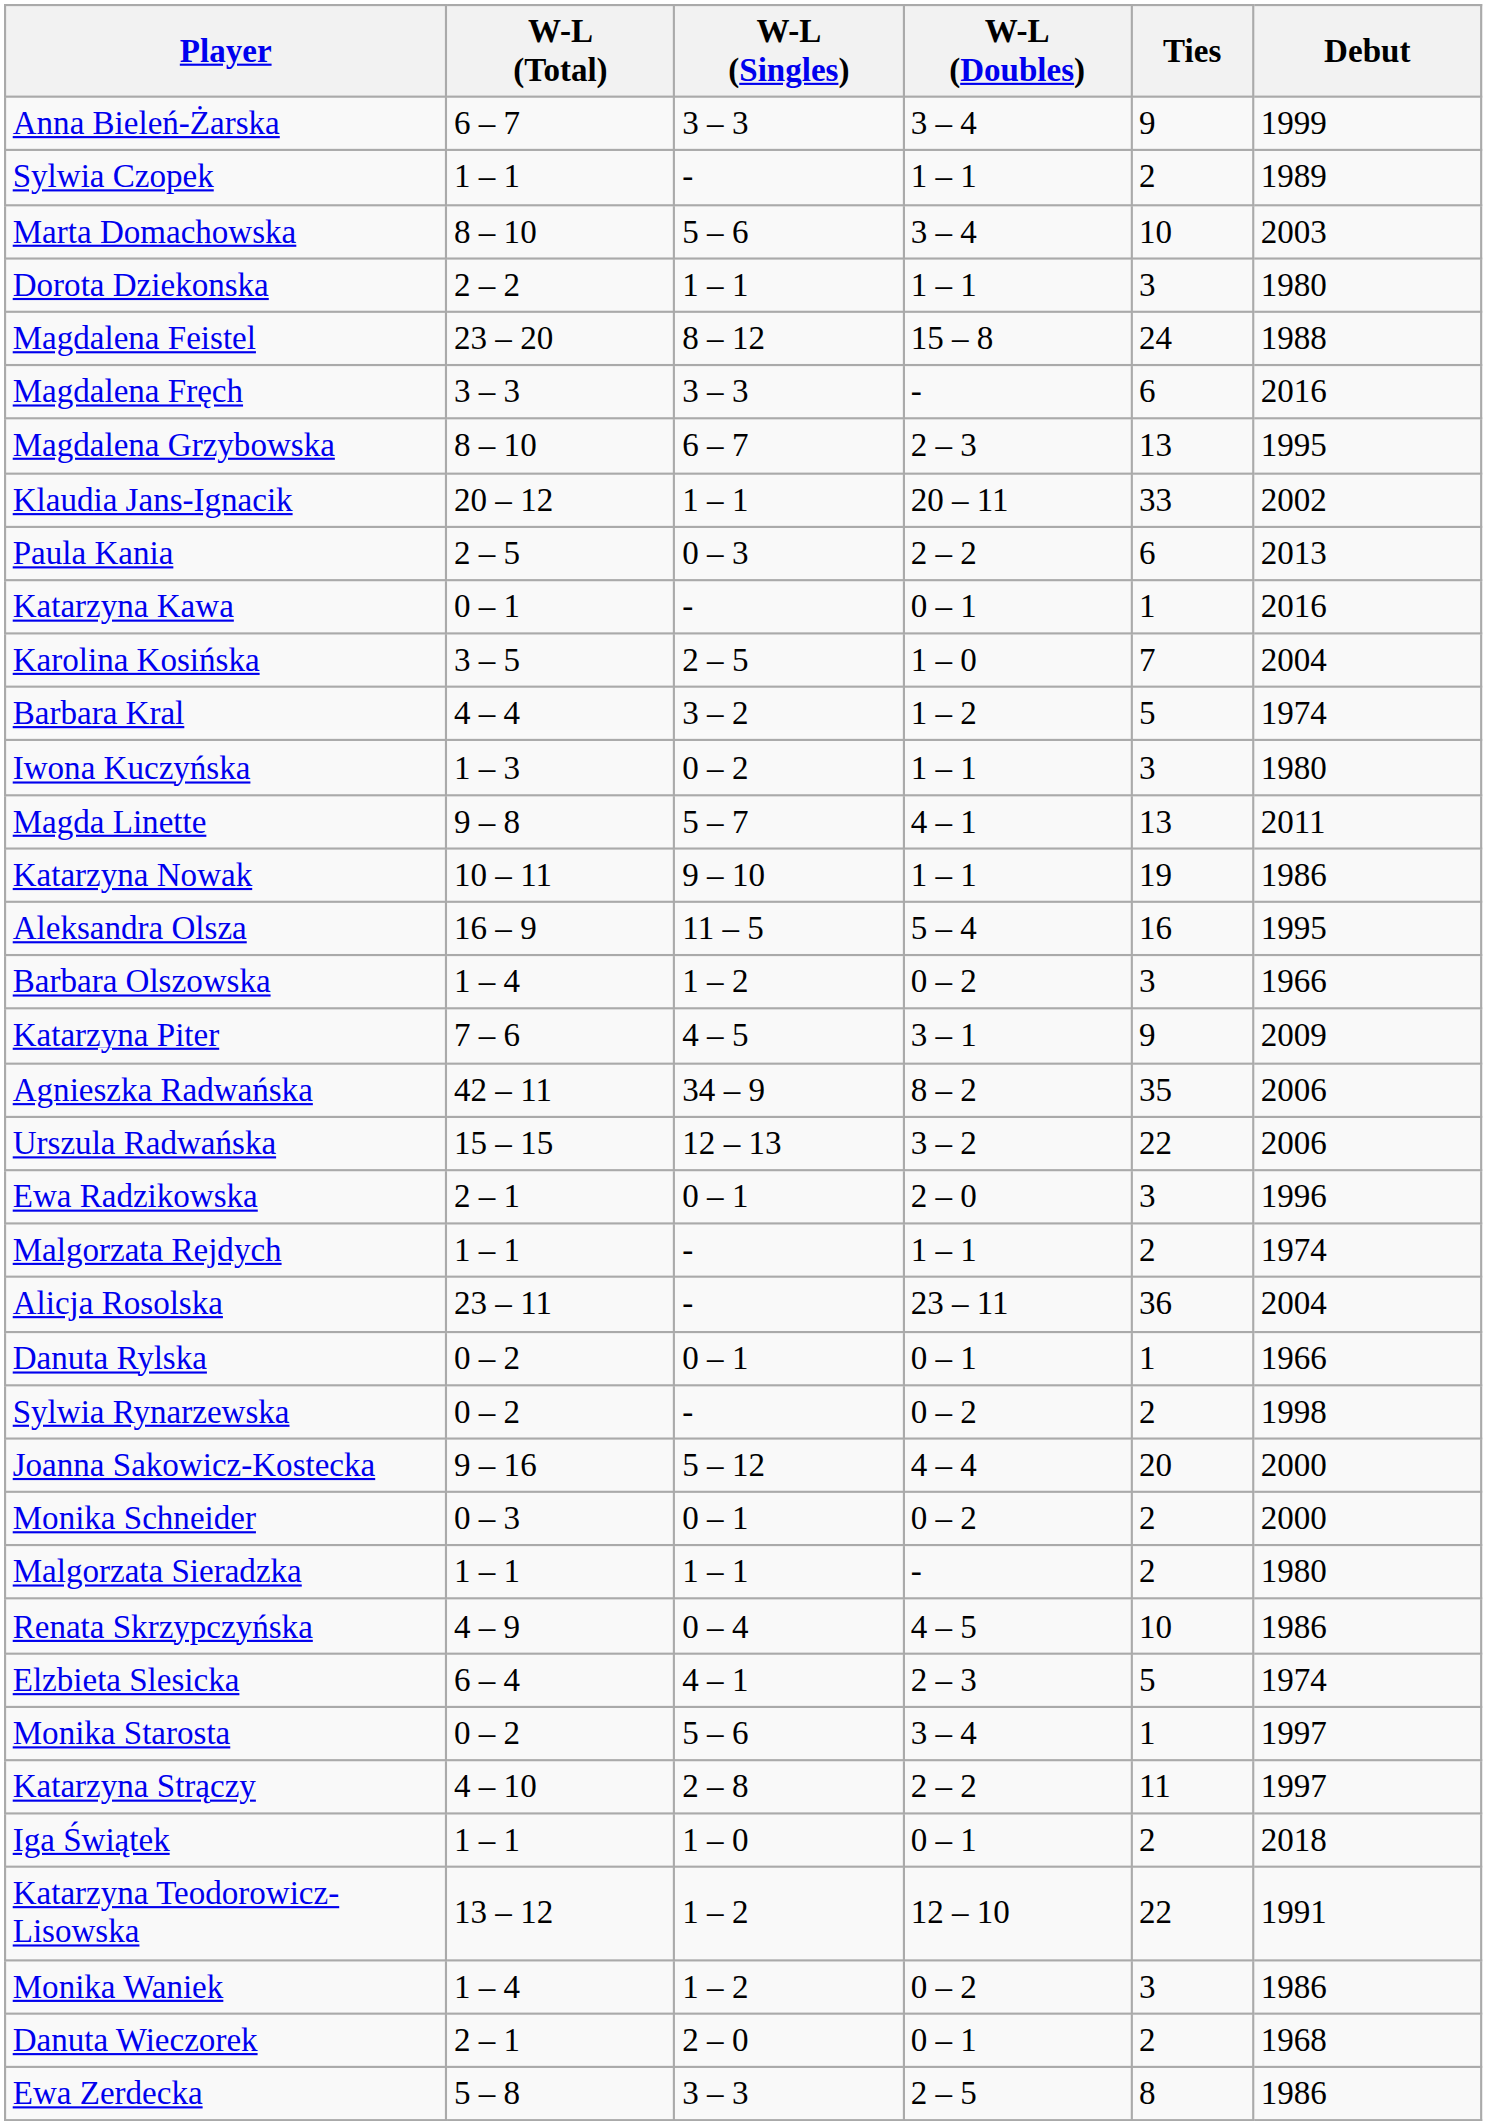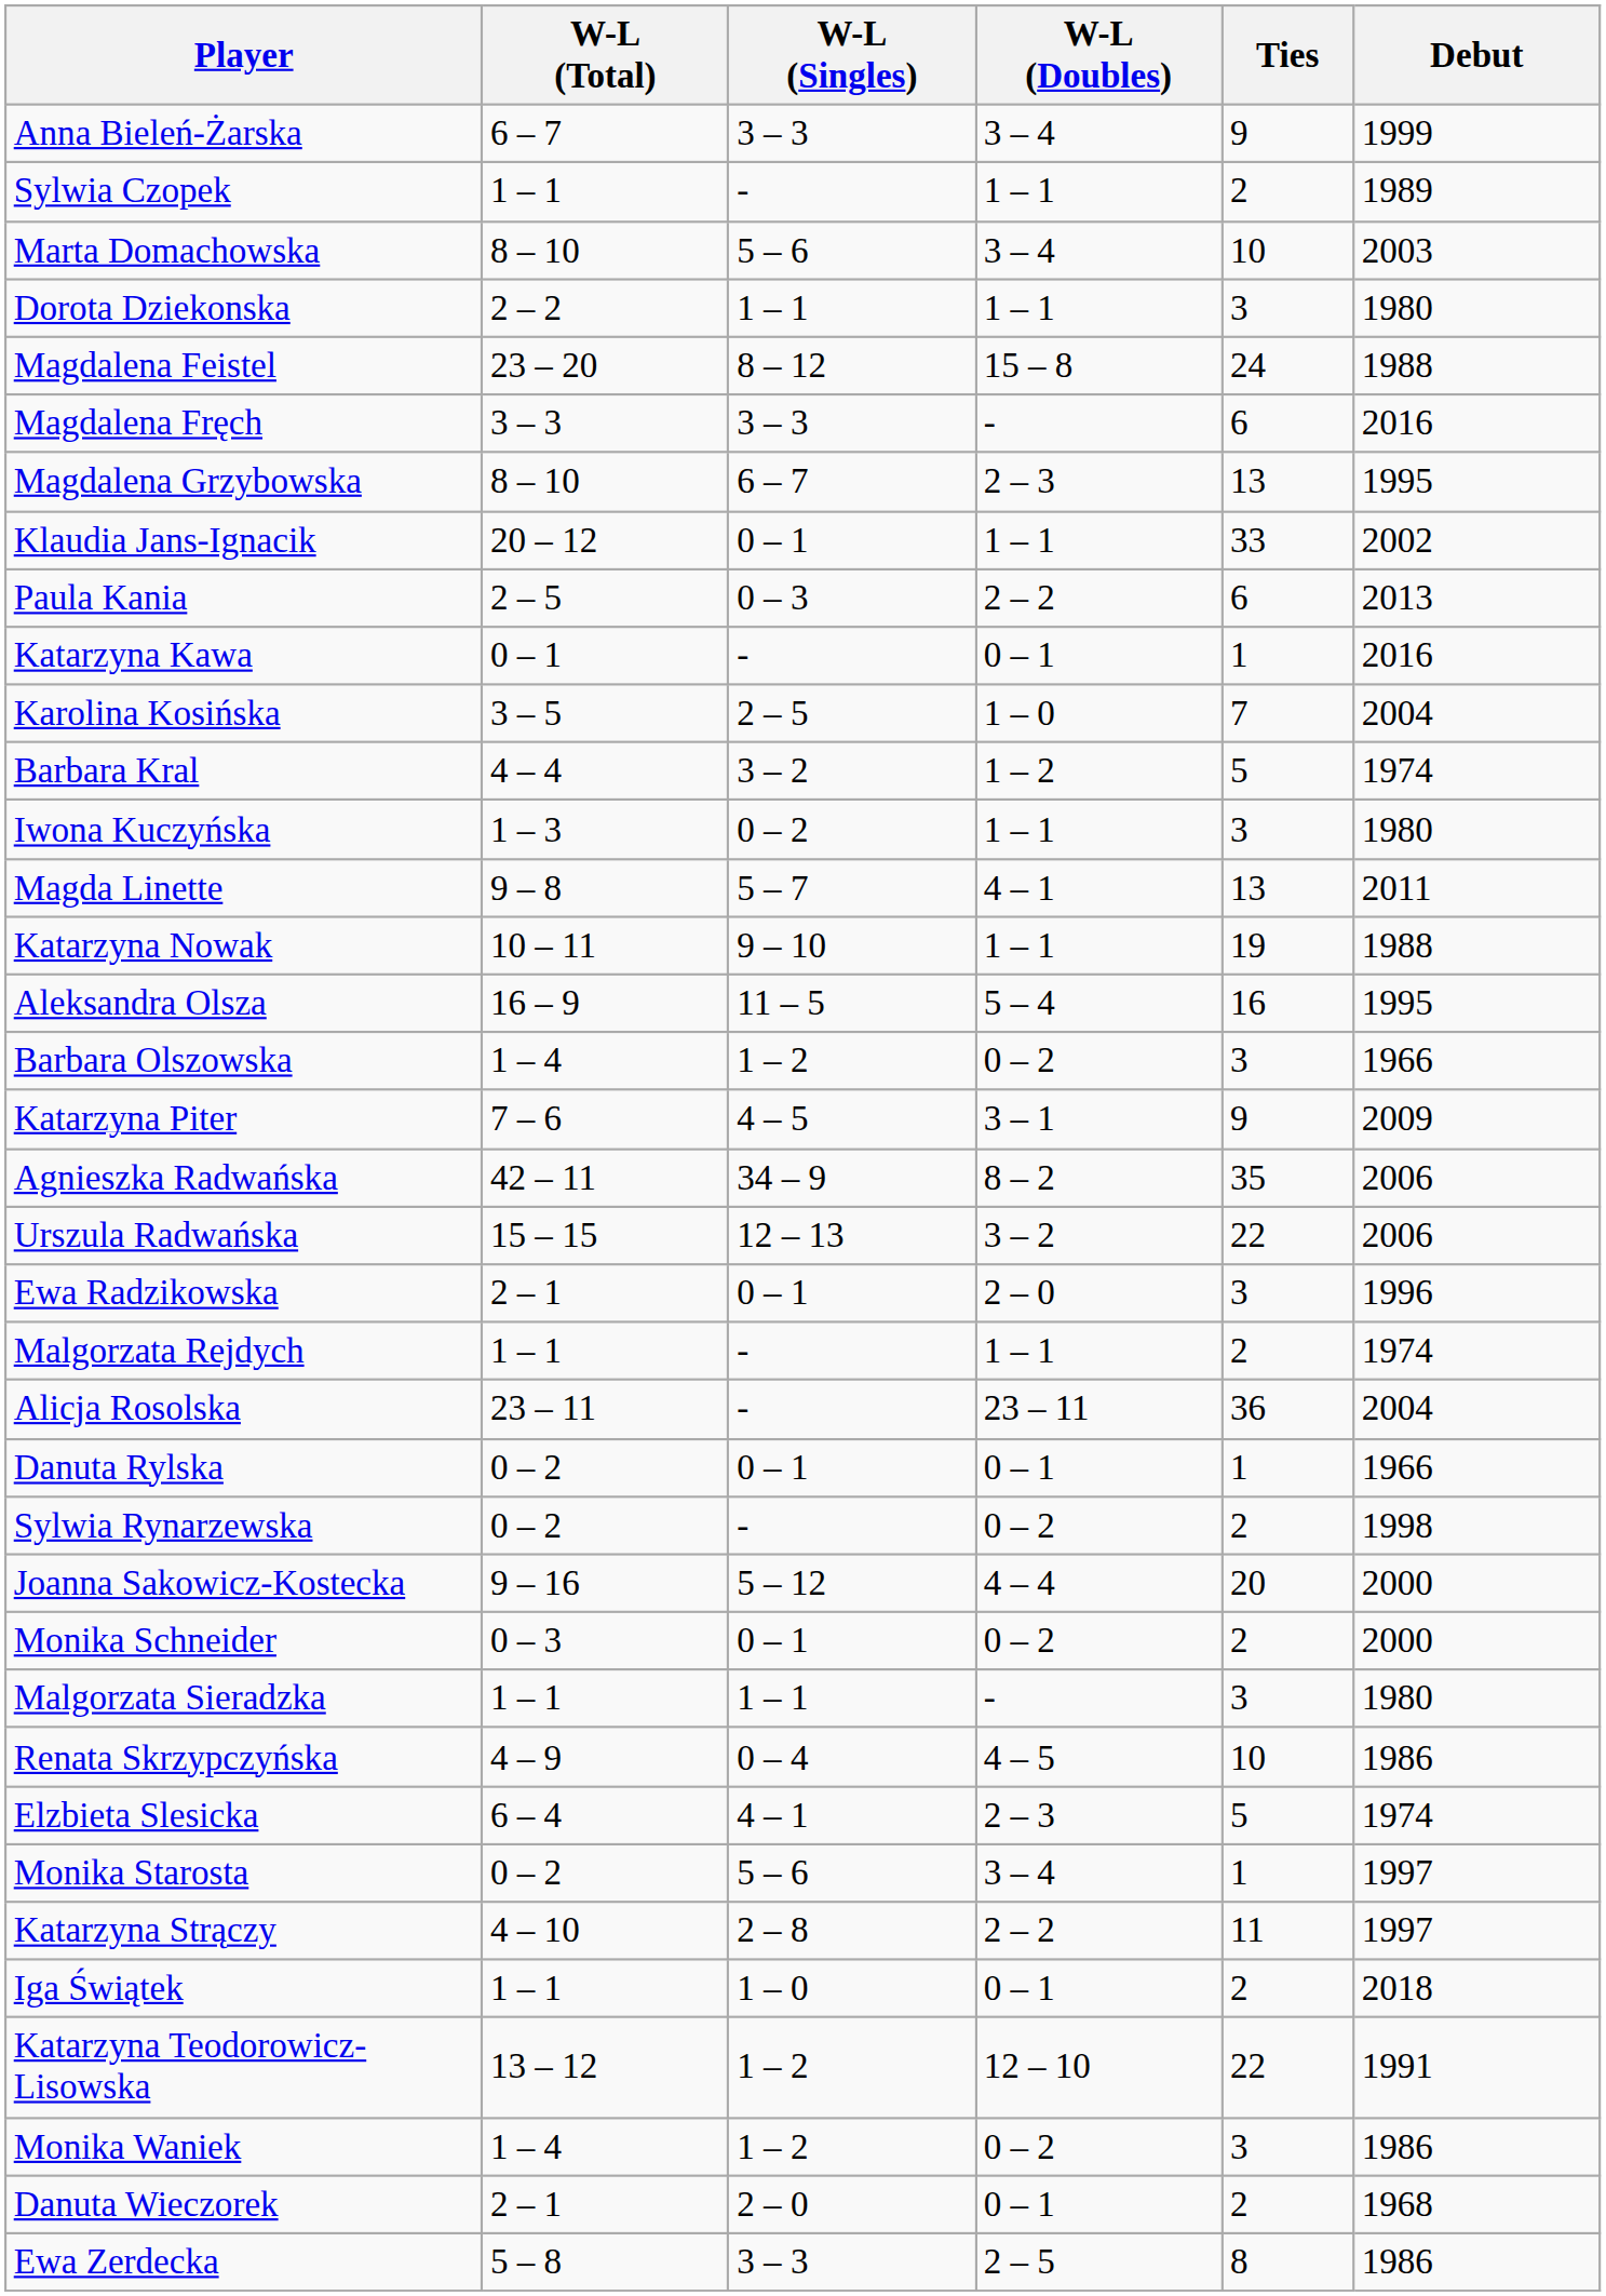Klaudia Jans-Ignacik | W-L (Singles): 1 – 1 -> 0 – 1
Klaudia Jans-Ignacik | W-L (Doubles): 20 – 11 -> 1 – 1
Katarzyna Nowak | Debut: 1986 -> 1988
Malgorzata Sieradzka | Ties: 2 -> 3
